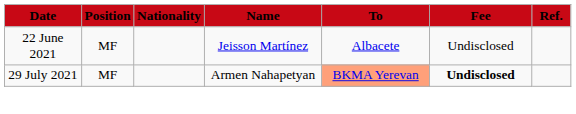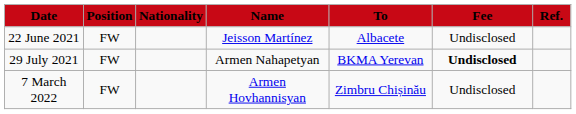22 June 2021 | Position: MF -> FW
29 July 2021 | Position: MF -> FW
29 July 2021 | To: lightsalmon background -> no background
+ row: 7 March 2022 | FW | Armen Hovhannisyan | Zimbru Chișinău | Undisclosed
